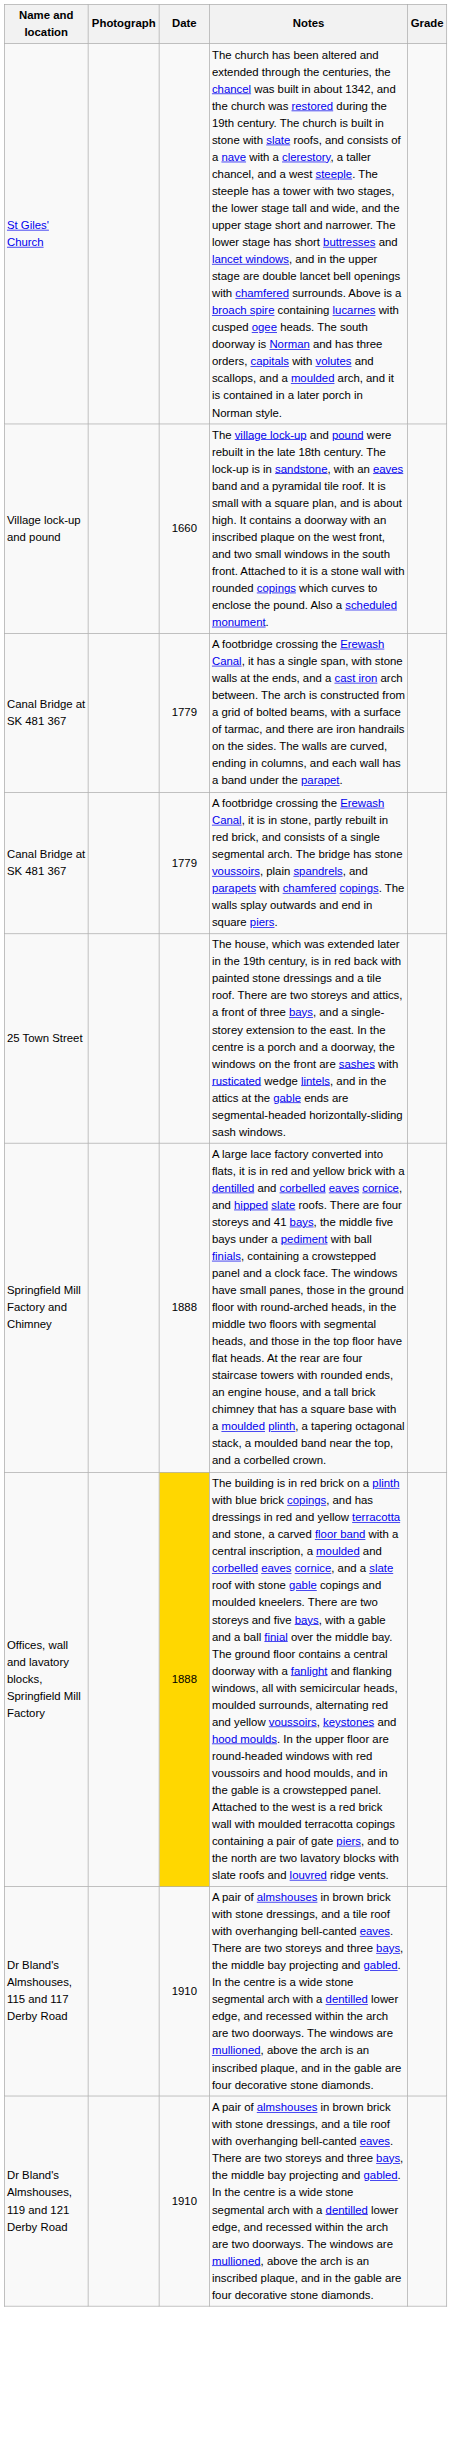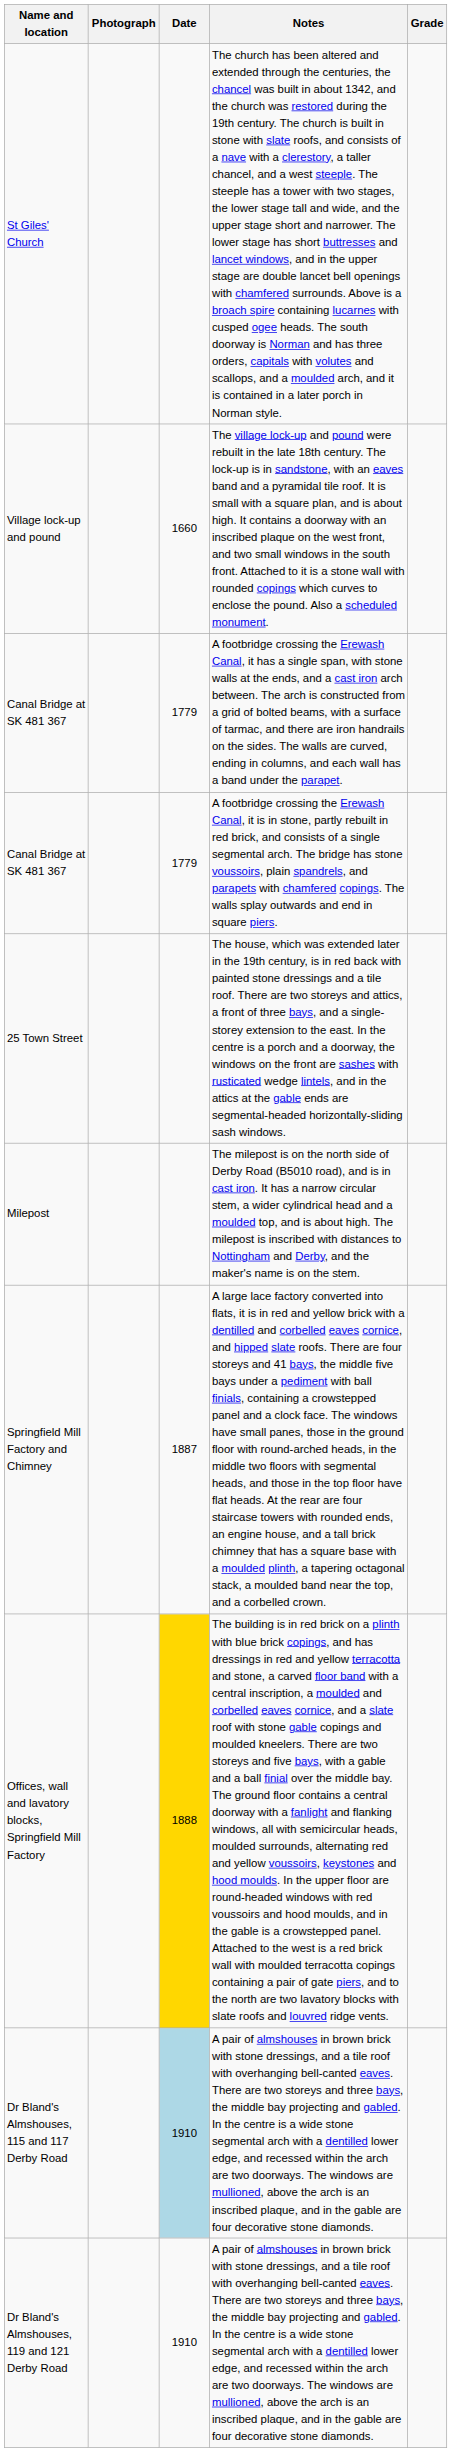+ row: Milepost | The milepost is on the north side of Derby Road (B5010 road), and is in cast iron. It has a narrow circular stem, a wider cylindrical head and a moulded top, and is about high. The milepost is inscribed with distances to Nottingham and Derby, and the maker's name is on the stem.
Springfield Mill Factory and Chimney | Date: 1888 -> 1887
Dr Bland's Almshouses, 115 and 117 Derby Road | Date: no background -> lightblue background
